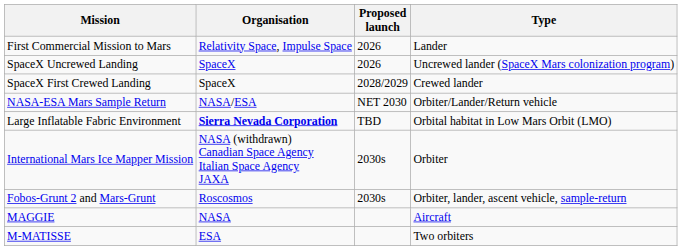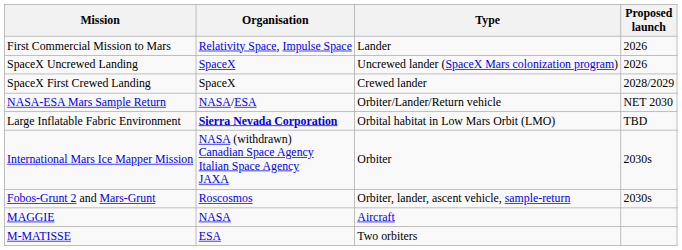columns swapped: Proposed launch <-> Type
